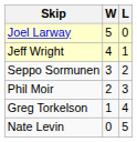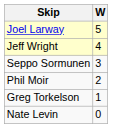- column: L | 0 | 1 | 2 | 3 | 4 | 5
